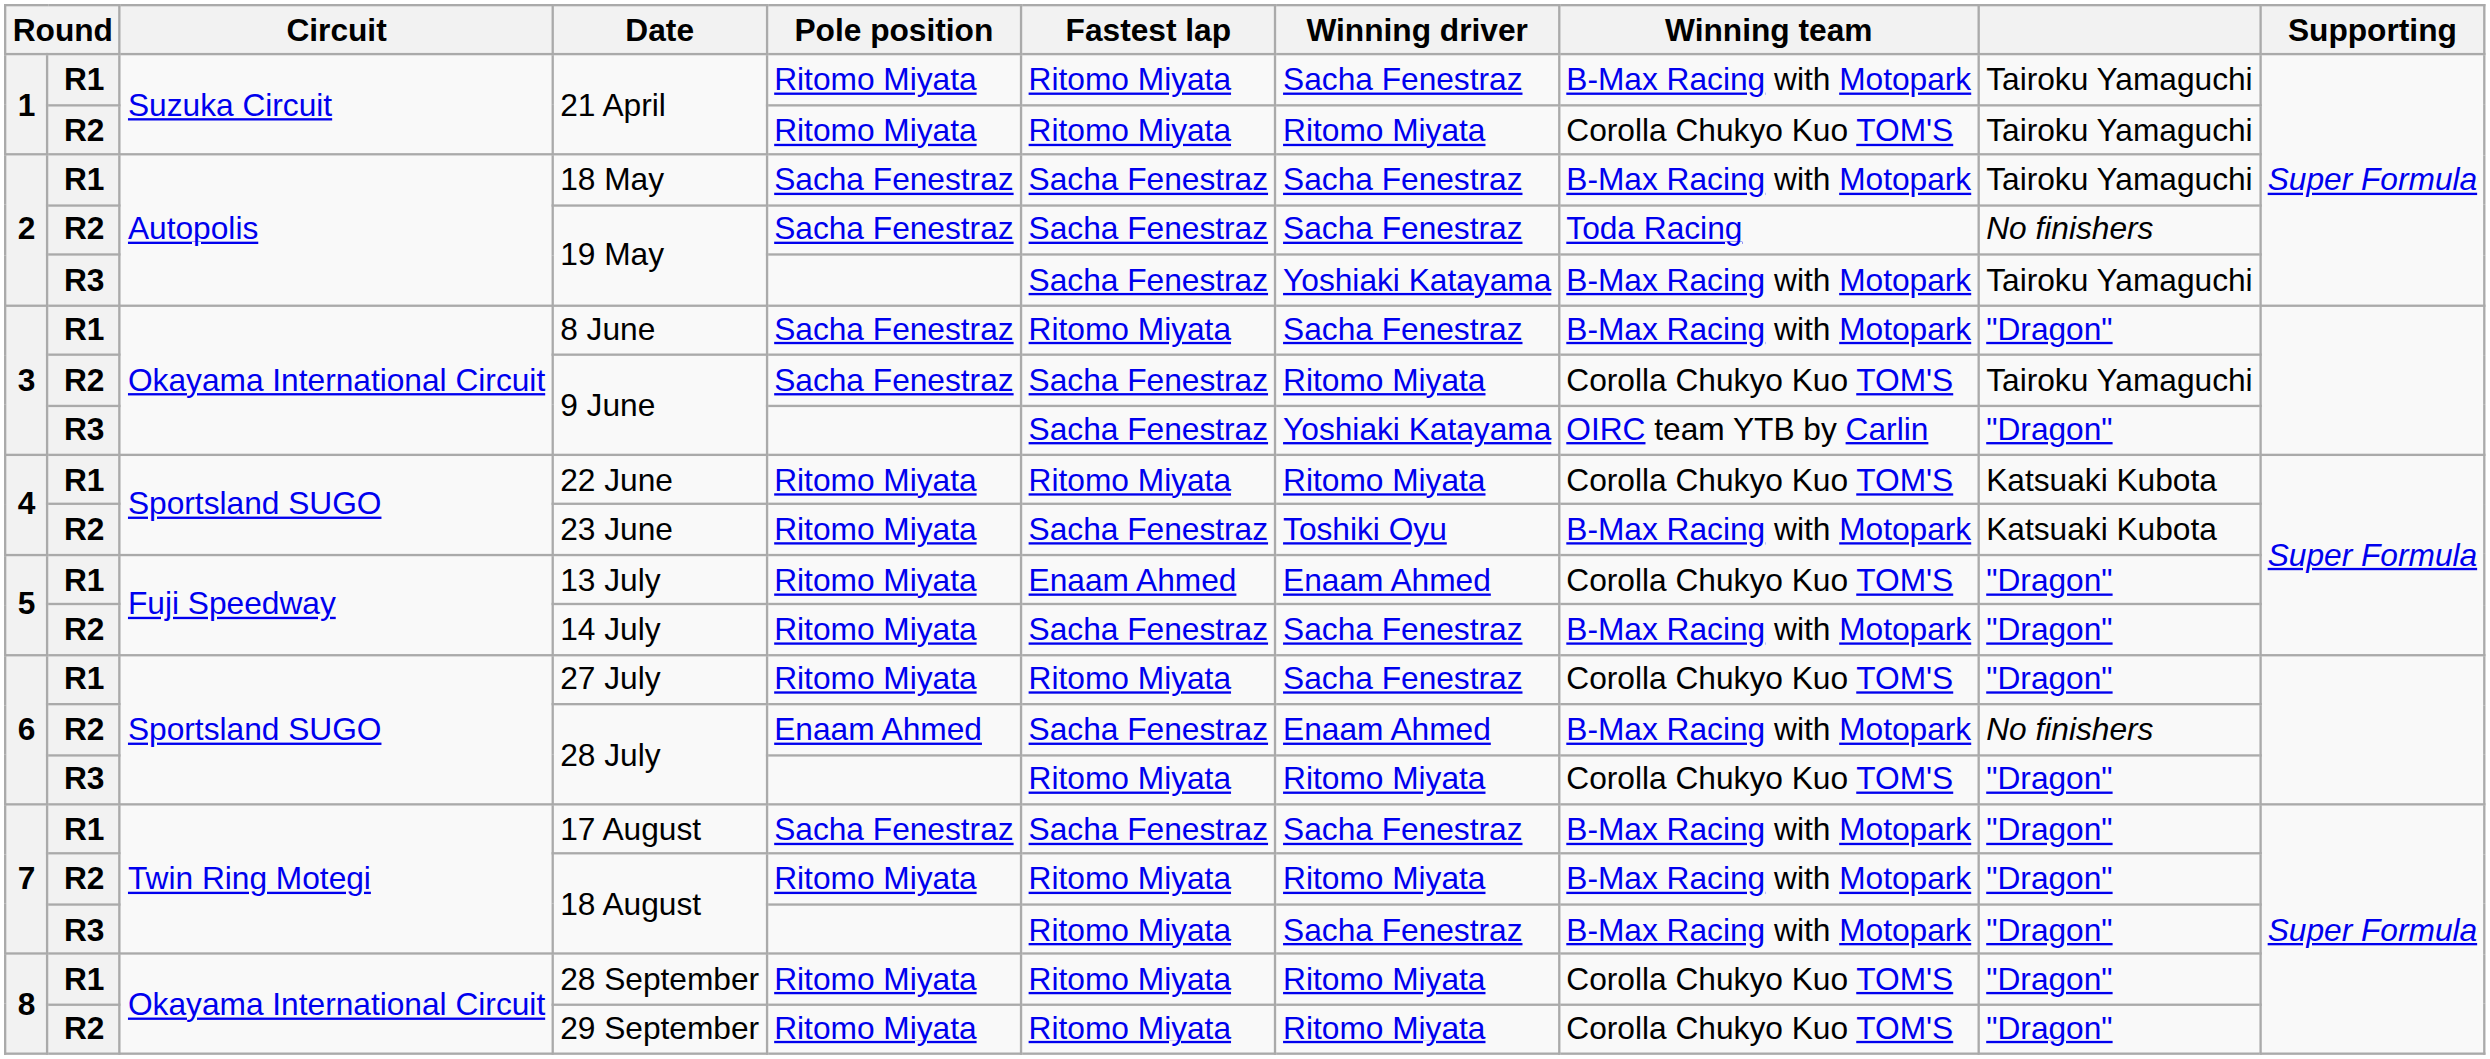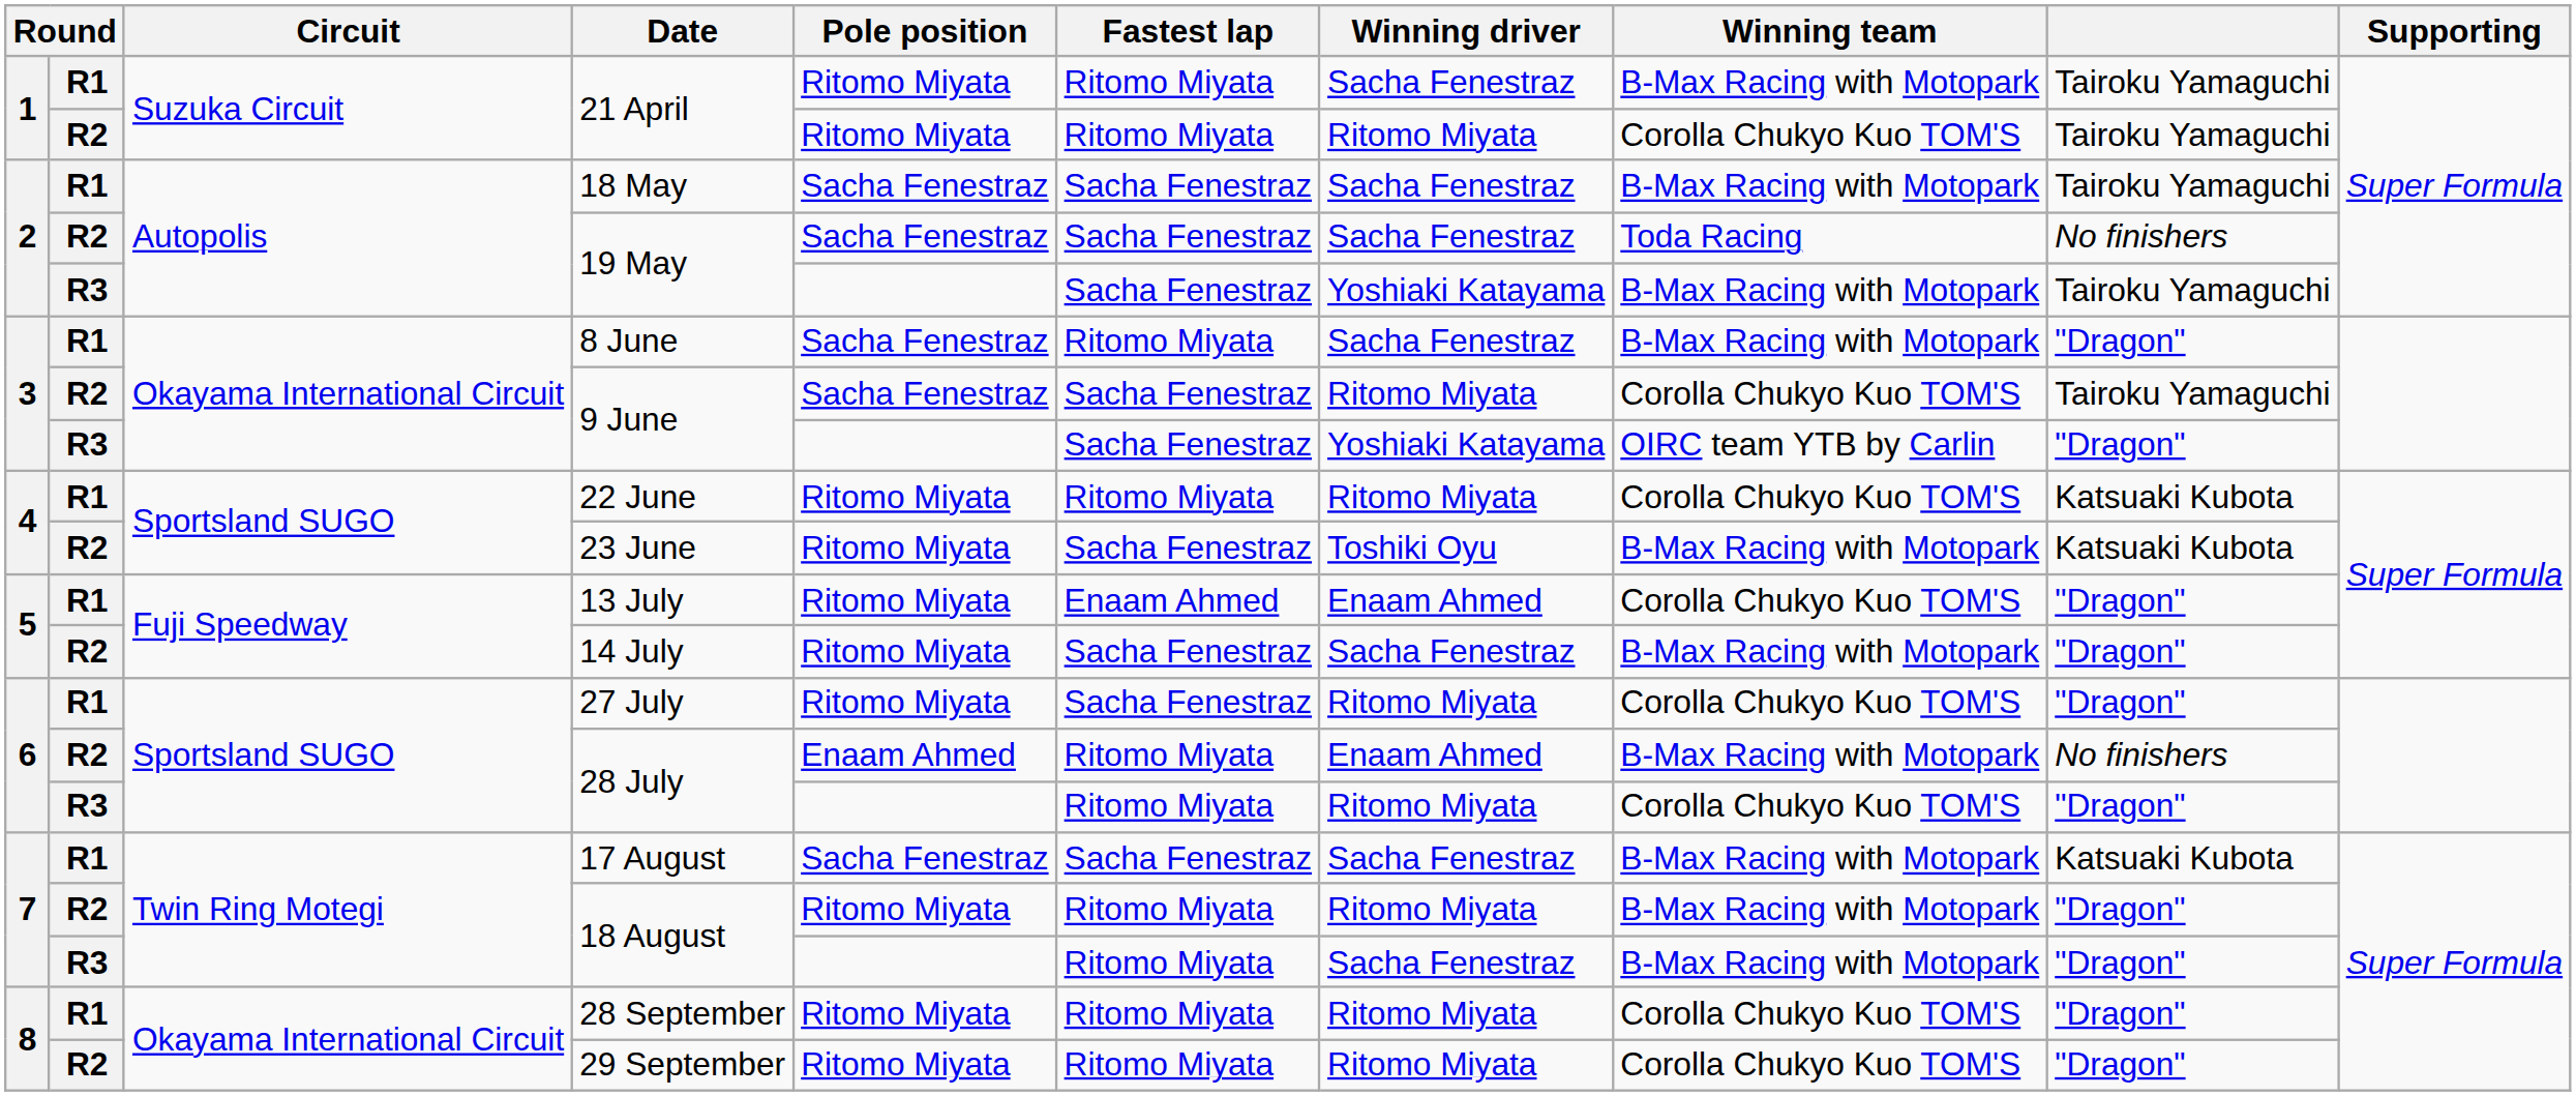27 July | Fastest lap: Ritomo Miyata -> Sacha Fenestraz
27 July | Winning driver: Sacha Fenestraz -> Ritomo Miyata
R2 / 28 July | Fastest lap: Sacha Fenestraz -> Ritomo Miyata
17 August | column 9: "Dragon" -> Katsuaki Kubota
